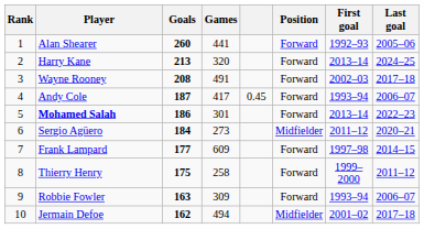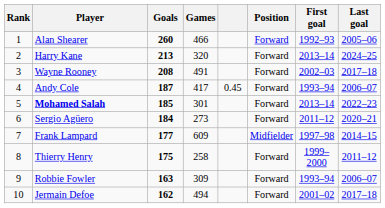Alan Shearer | Games: 441 -> 466
Mohamed Salah | Goals: 186 -> 185
Sergio Agüero | Position: Midfielder -> Forward
Frank Lampard | Position: Forward -> Midfielder
Jermain Defoe | Position: Midfielder -> Forward
